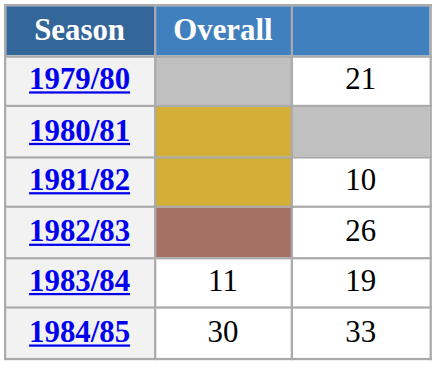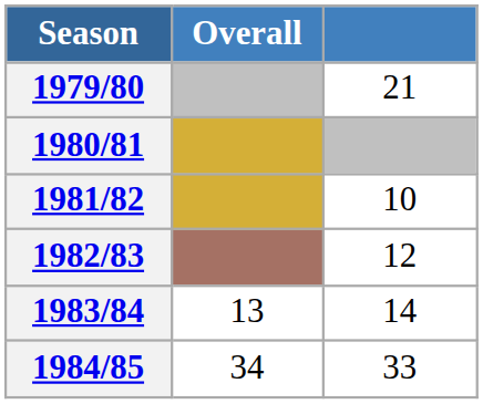1982/83 | column 3: 26 -> 12
1983/84 | Overall: 11 -> 13
1983/84 | column 3: 19 -> 14
1984/85 | Overall: 30 -> 34
